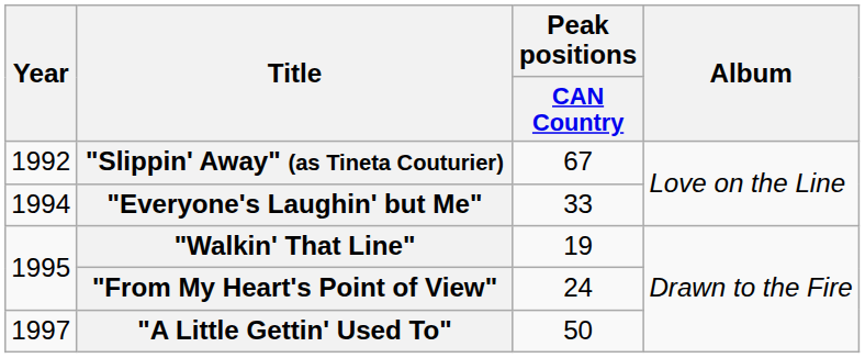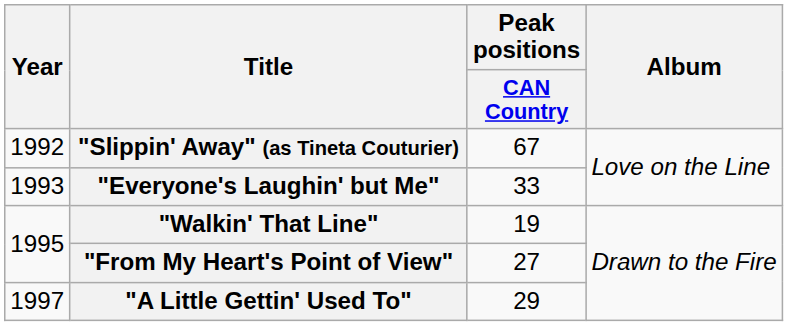"Everyone's Laughin' but Me" | Year: 1994 -> 1993
"From My Heart's Point of View" | Peak positions / CAN Country: 24 -> 27
"A Little Gettin' Used To" | Peak positions / CAN Country: 50 -> 29
